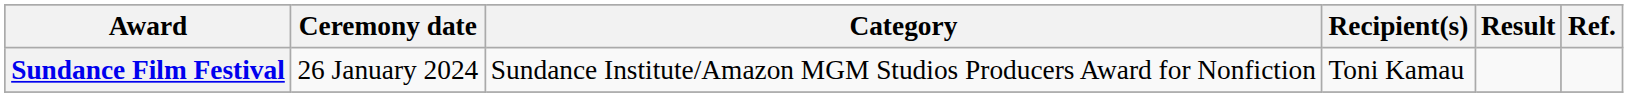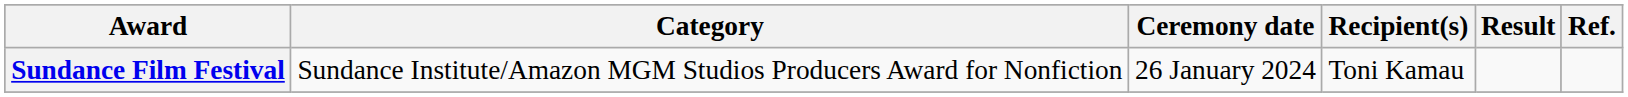columns swapped: Ceremony date <-> Category
